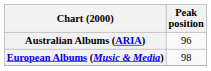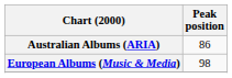Australian Albums (ARIA) | Peak position: 96 -> 86
